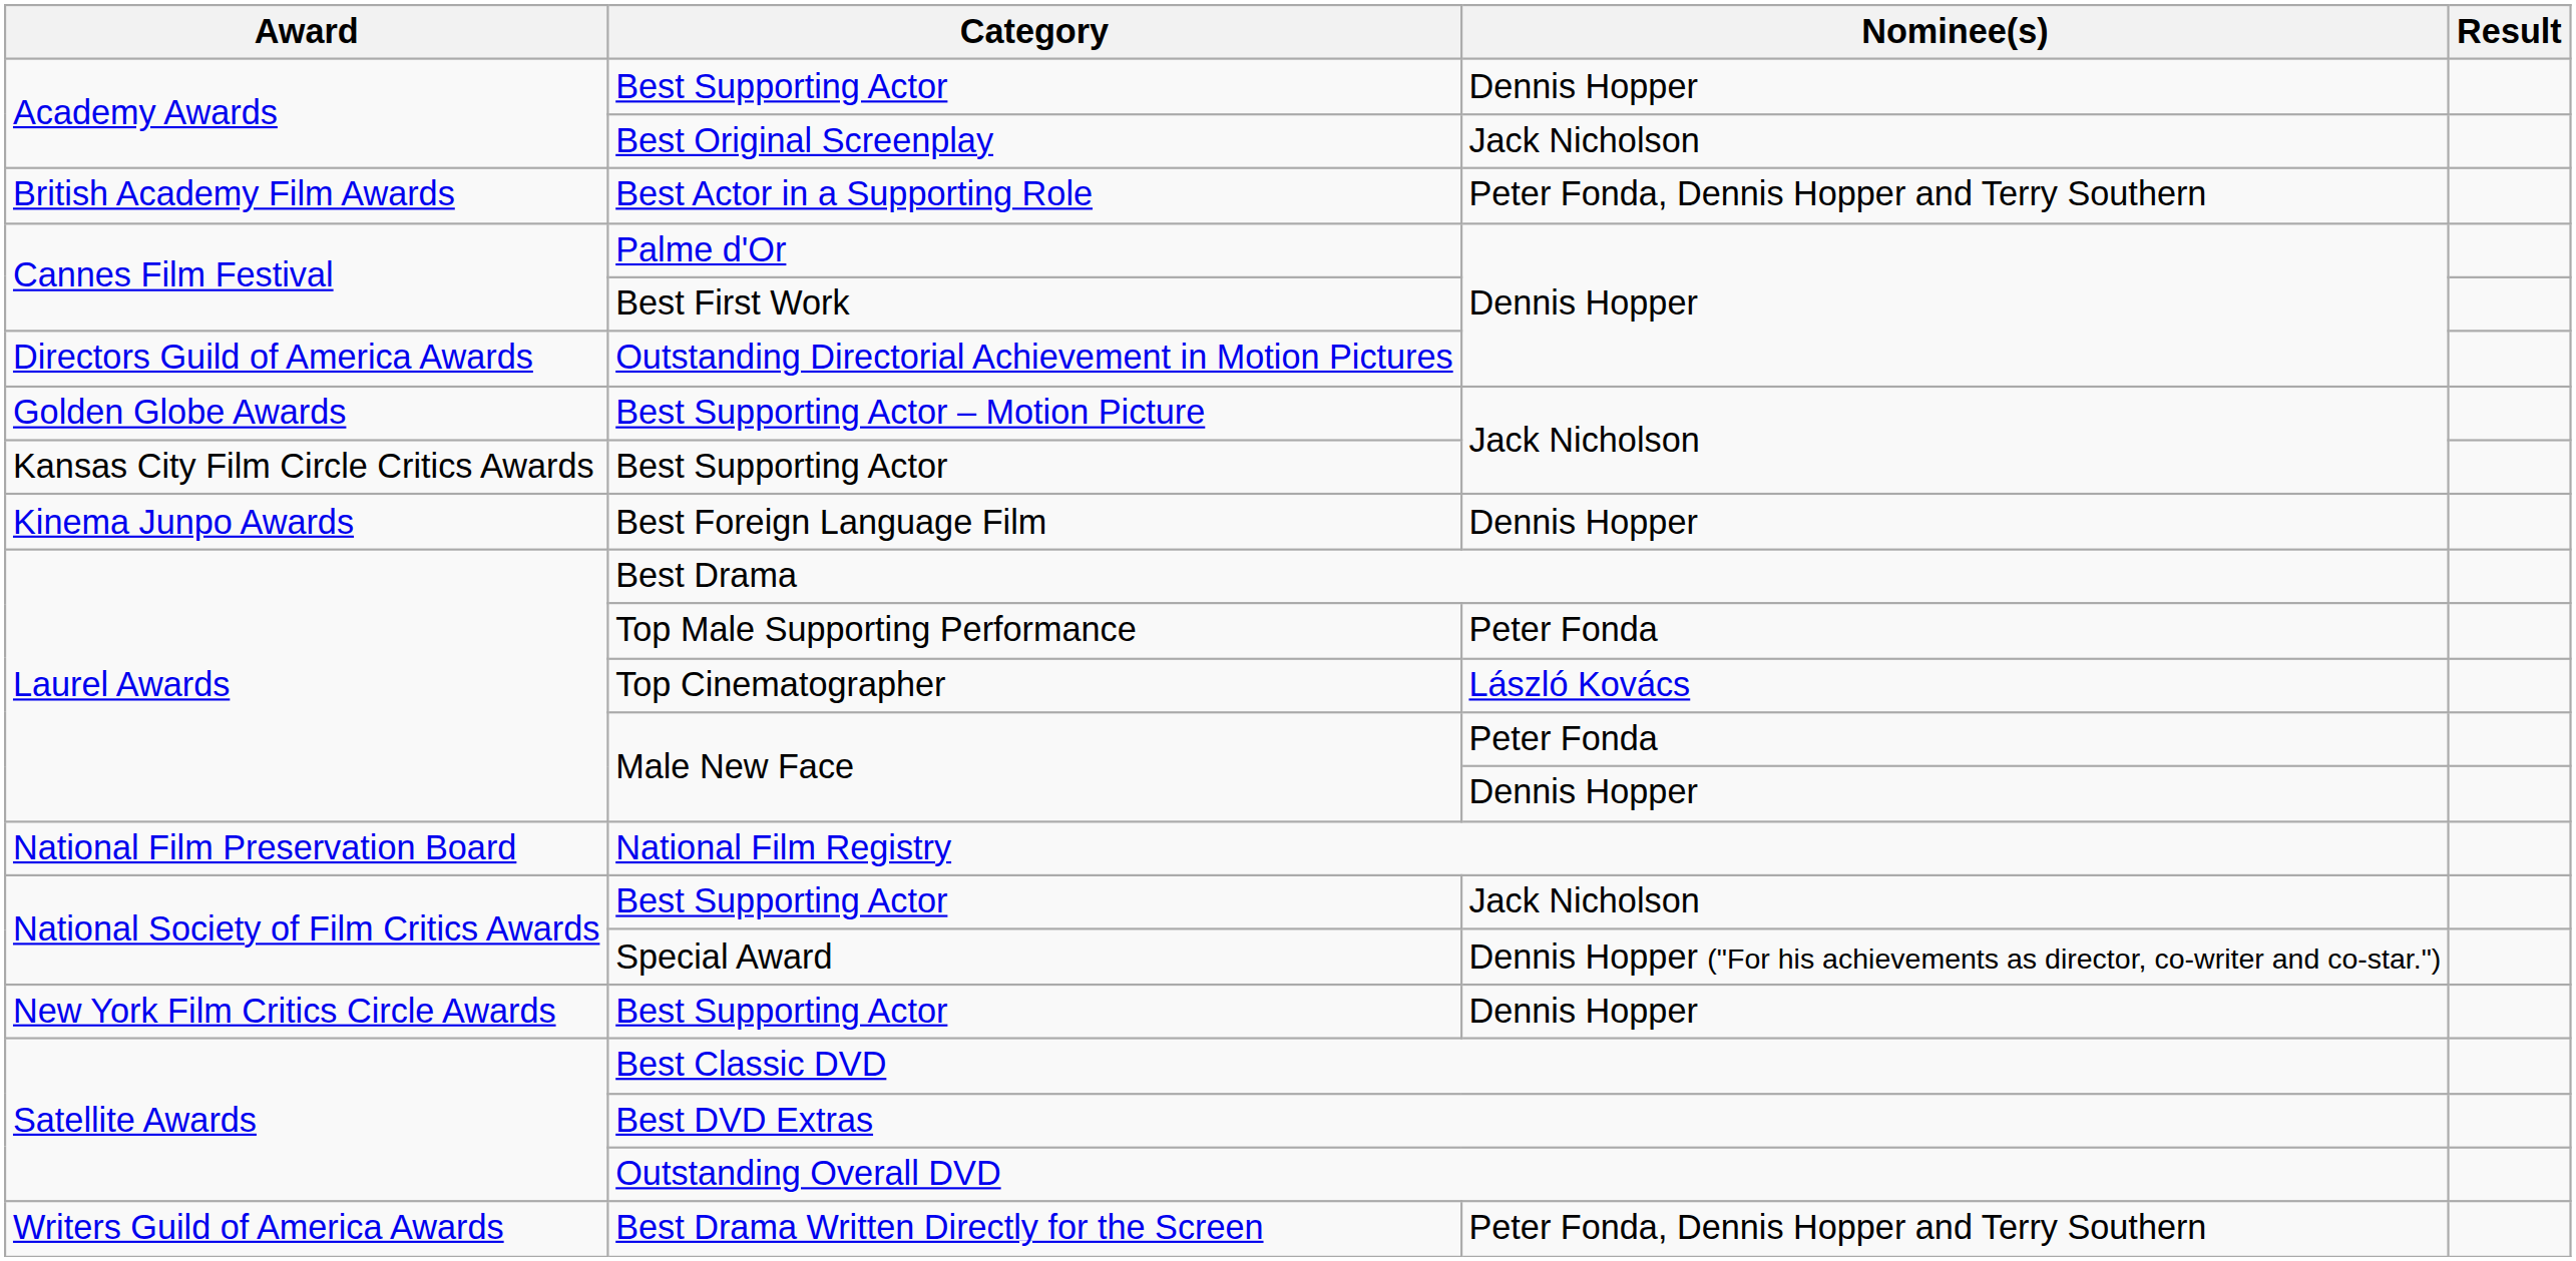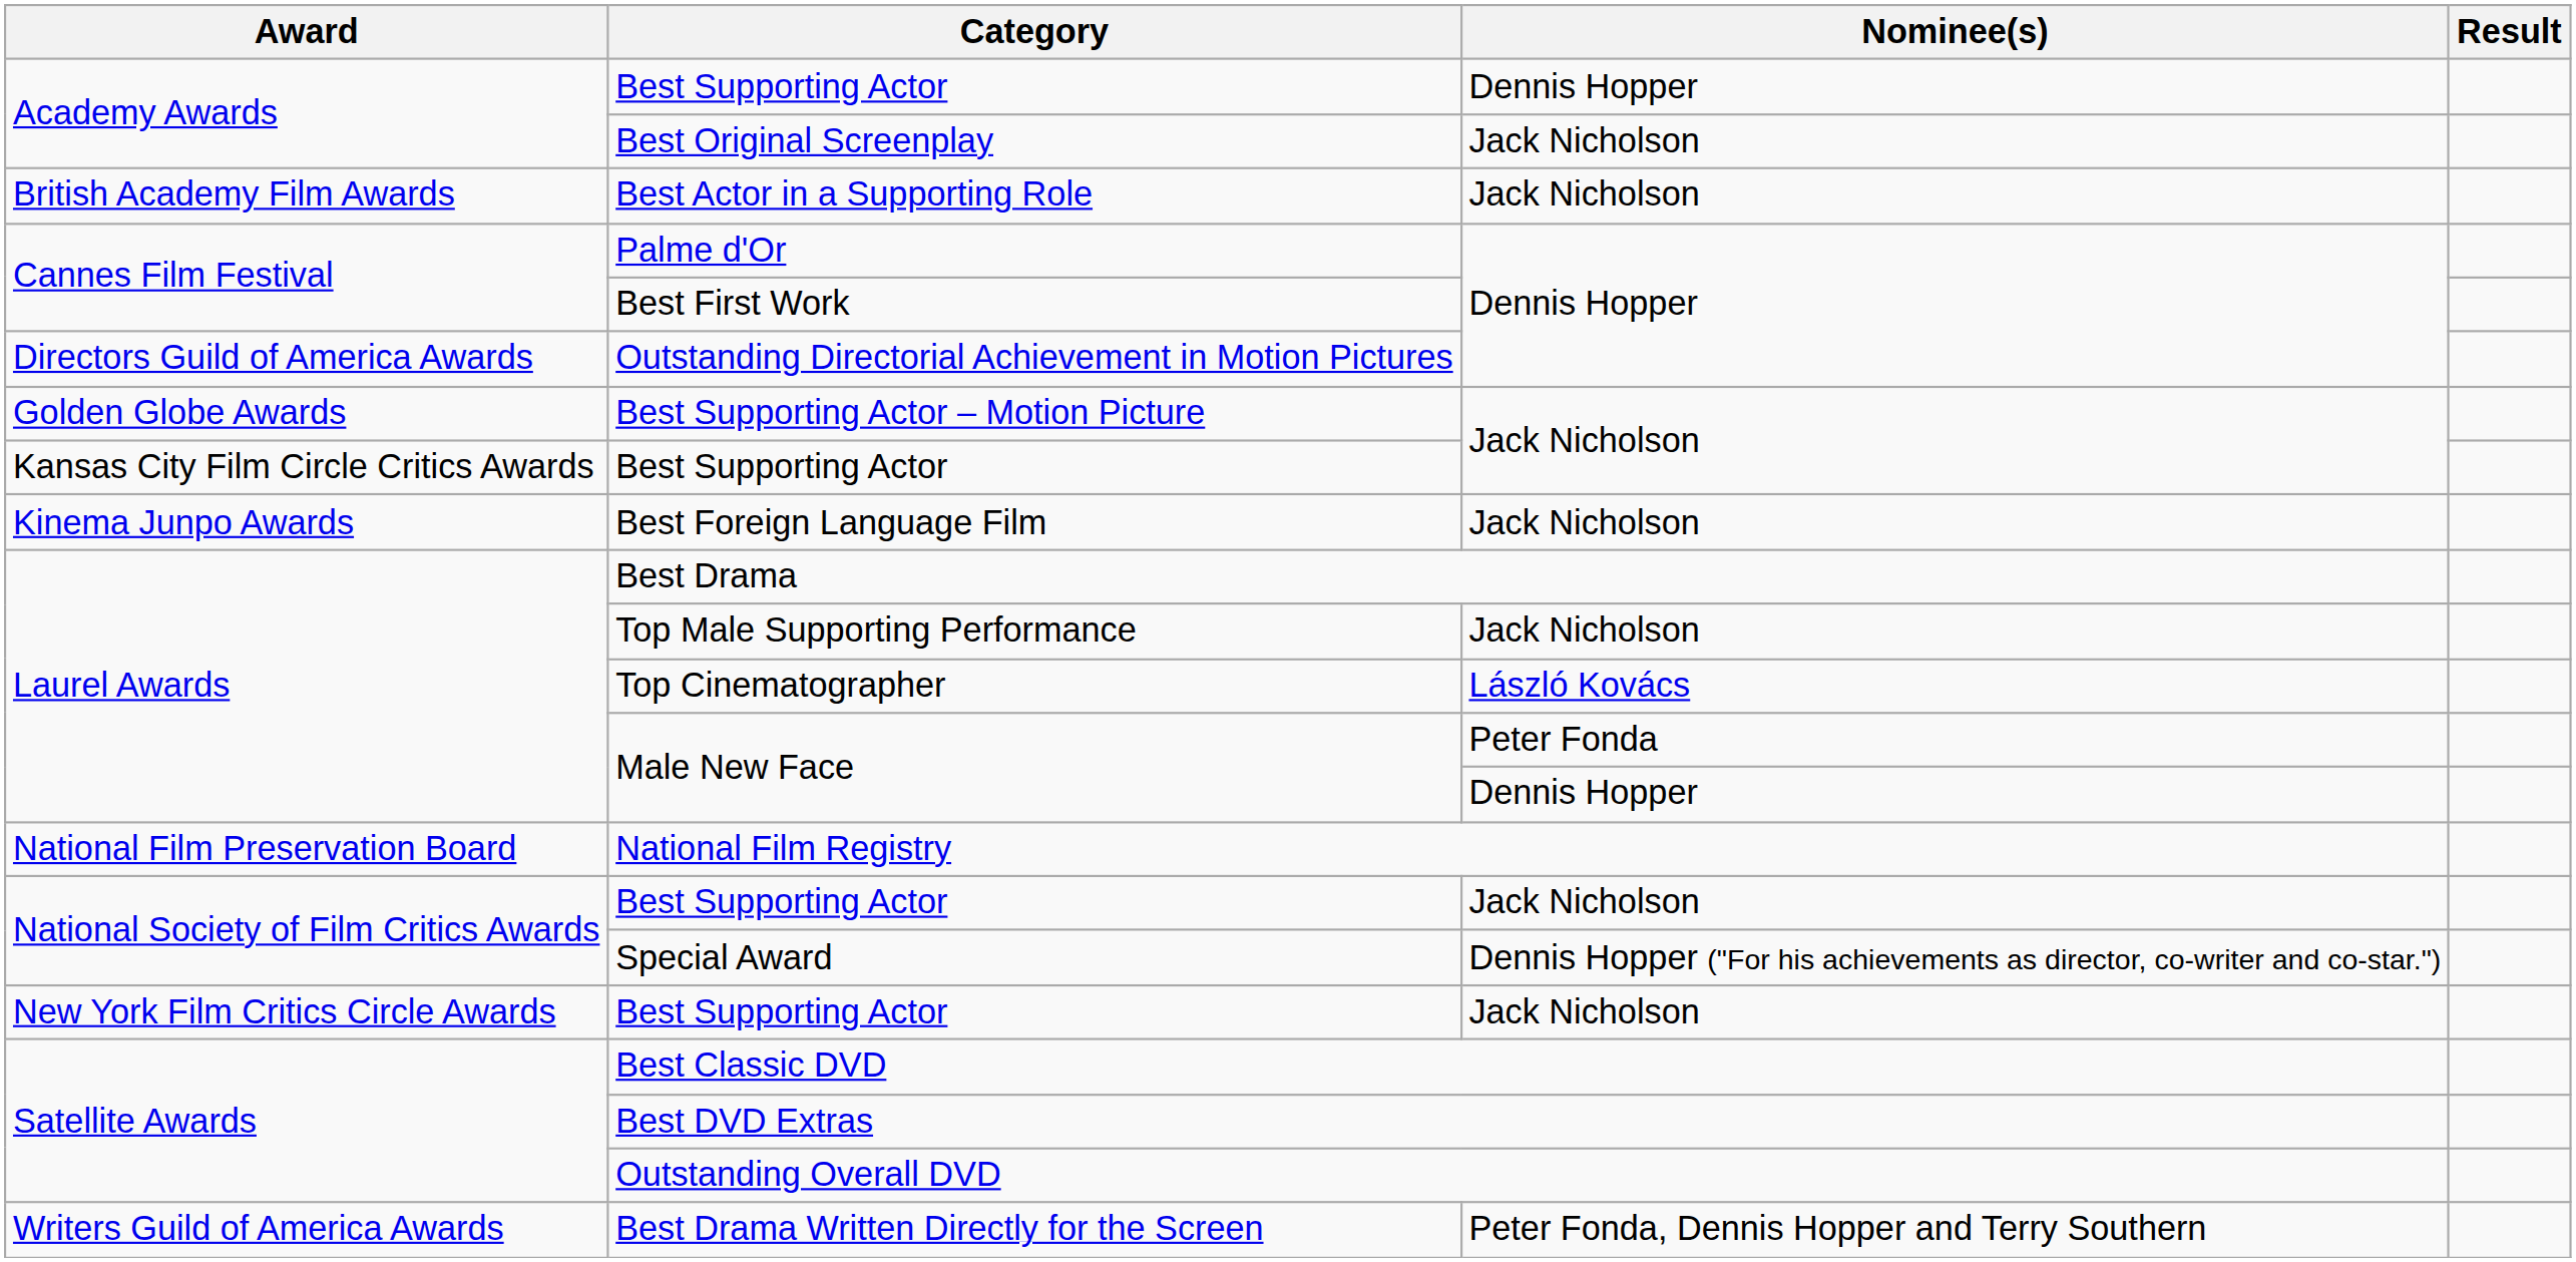Best Actor in a Supporting Role | Nominee(s): Peter Fonda, Dennis Hopper and Terry Southern -> Jack Nicholson
Best Foreign Language Film | Nominee(s): Dennis Hopper -> Jack Nicholson
Top Male Supporting Performance | Nominee(s): Peter Fonda -> Jack Nicholson
New York Film Critics Circle Awards / Best Supporting Actor | Nominee(s): Dennis Hopper -> Jack Nicholson
